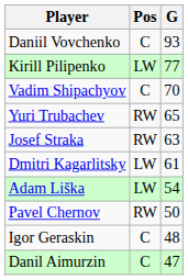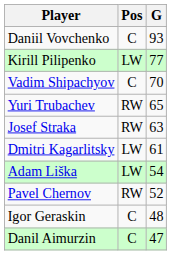Pavel Chernov | G: 50 -> 52
